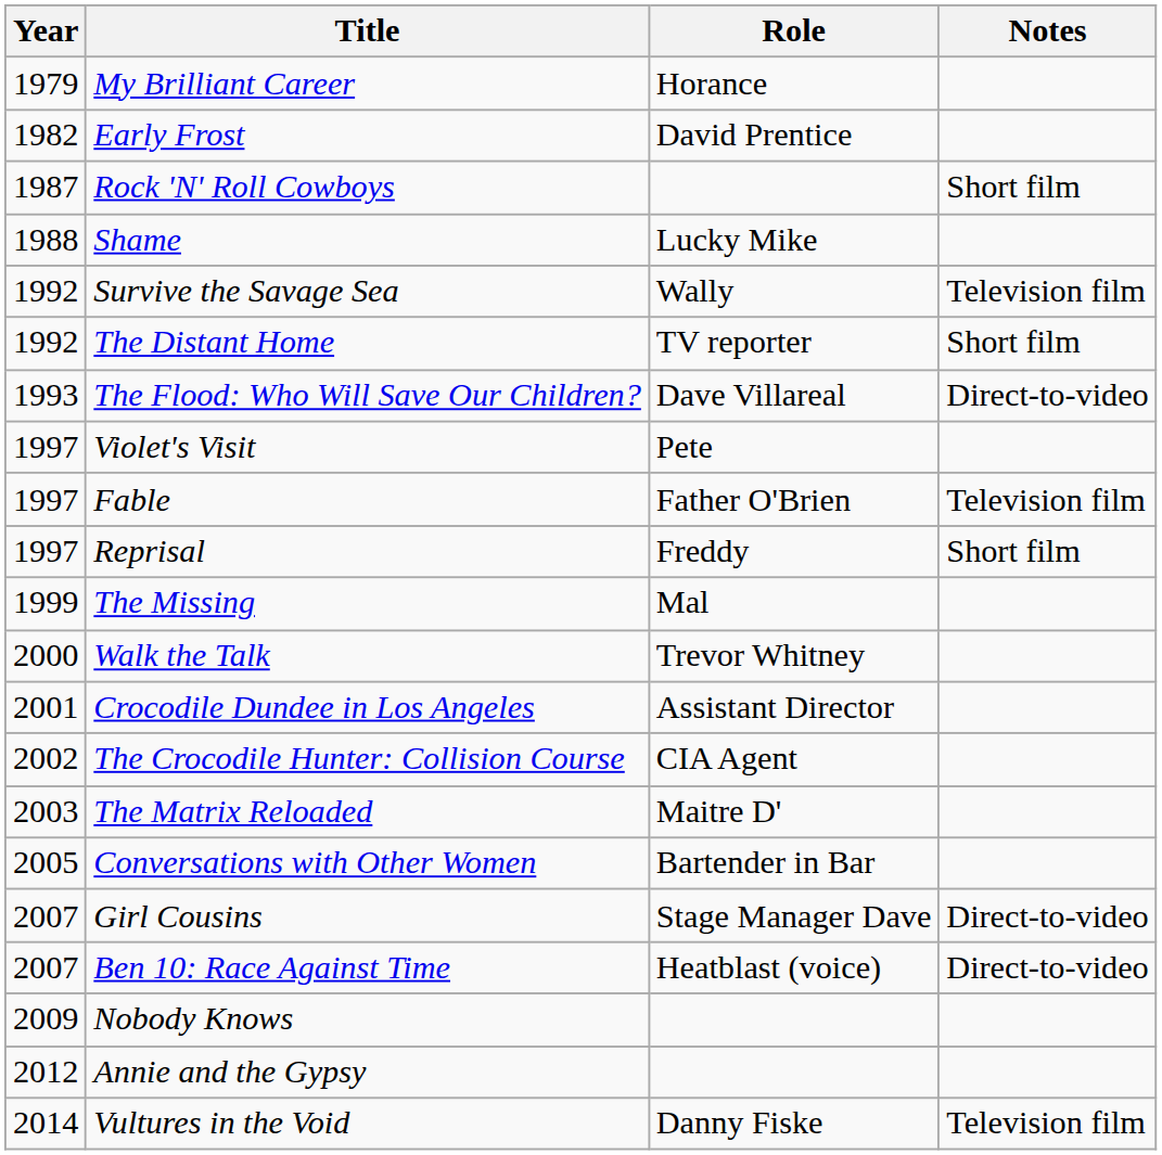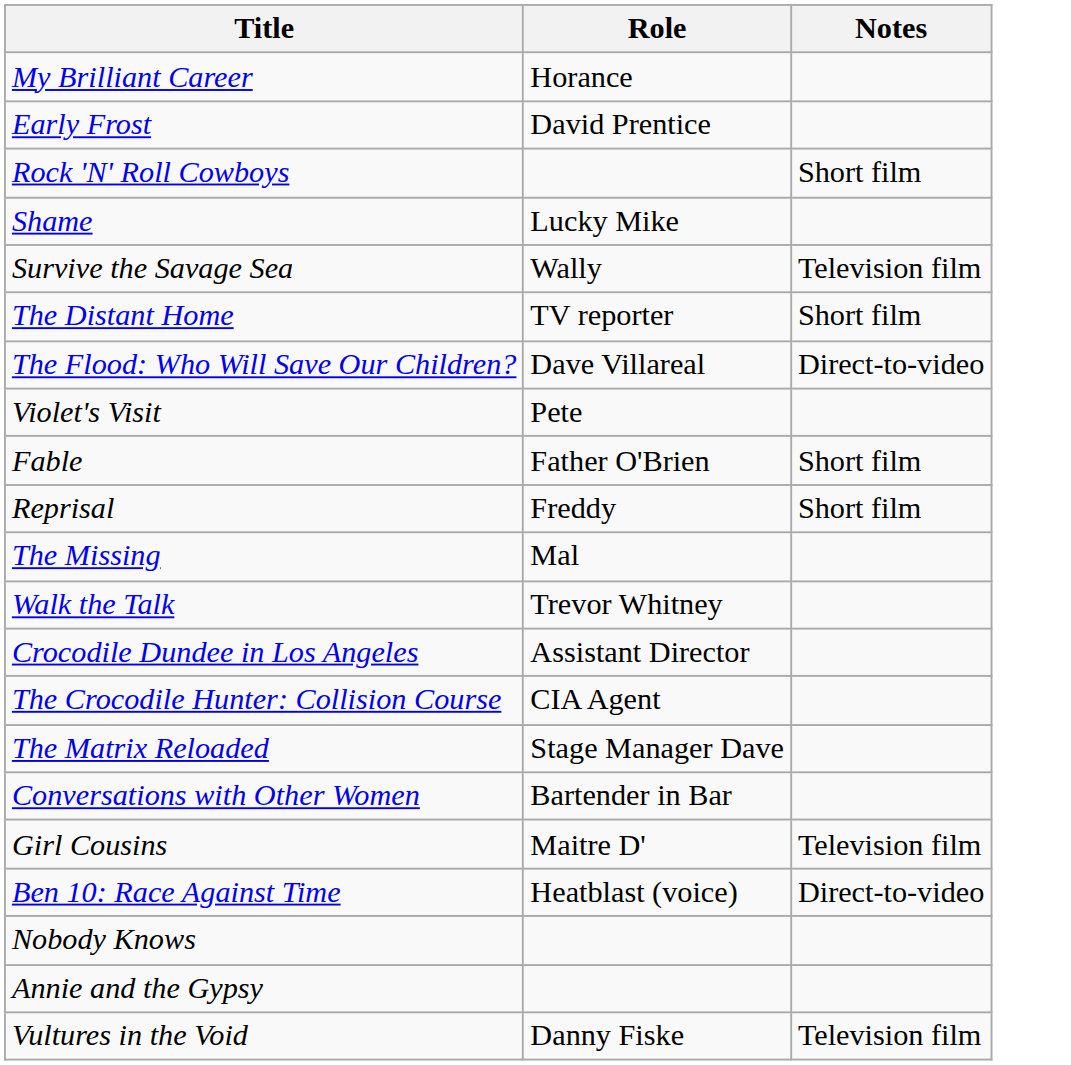- column: Year | 1979 | 1982 | 1987 | 1988 | 1992 | 1992 | 1993 | 1997 | 1997 | 1997 | 1999 | 2000 | 2001 | 2002 | 2003 | 2005 | 2007 | 2007 | 2009 | 2012 | 2014
Fable | Notes: Television film -> Short film
The Matrix Reloaded | Role: Maitre D' -> Stage Manager Dave
Girl Cousins | Role: Stage Manager Dave -> Maitre D'
Girl Cousins | Notes: Direct-to-video -> Television film
